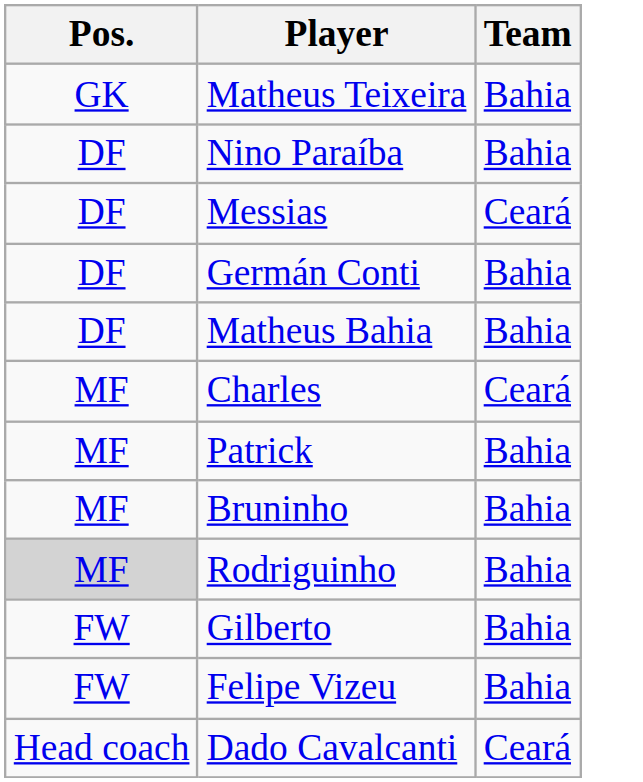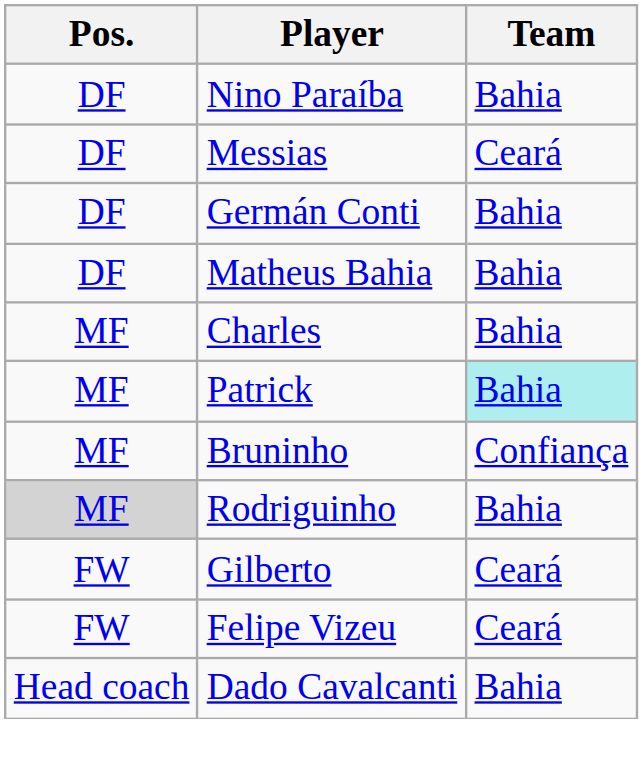- row: GK | Matheus Teixeira | Bahia
Charles | Team: Ceará -> Bahia
Patrick | Team: no background -> paleturquoise background
Bruninho | Team: Bahia -> Confiança
Gilberto | Team: Bahia -> Ceará
Felipe Vizeu | Team: Bahia -> Ceará
Dado Cavalcanti | Team: Ceará -> Bahia
